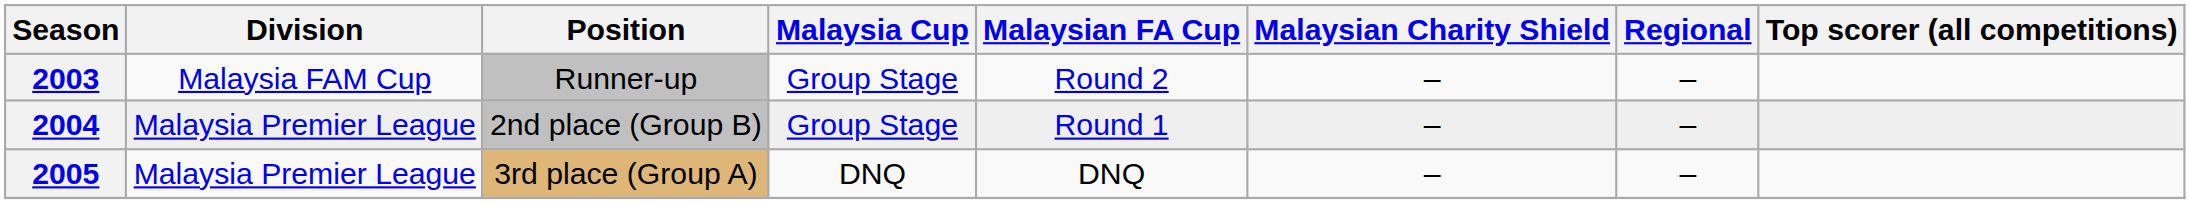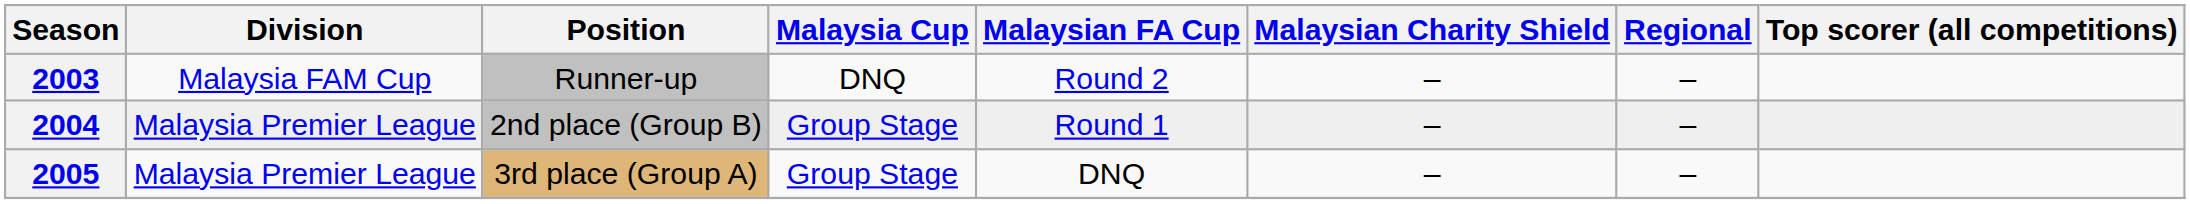2003 | Malaysia Cup: Group Stage -> DNQ
2005 | Malaysia Cup: DNQ -> Group Stage
